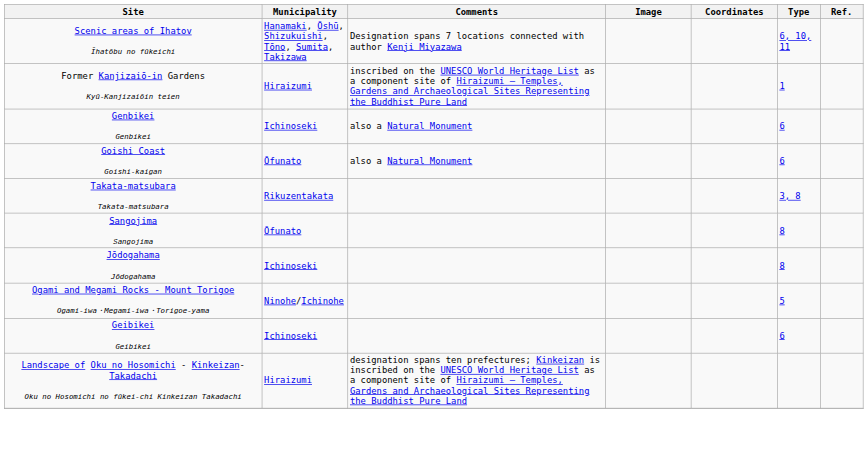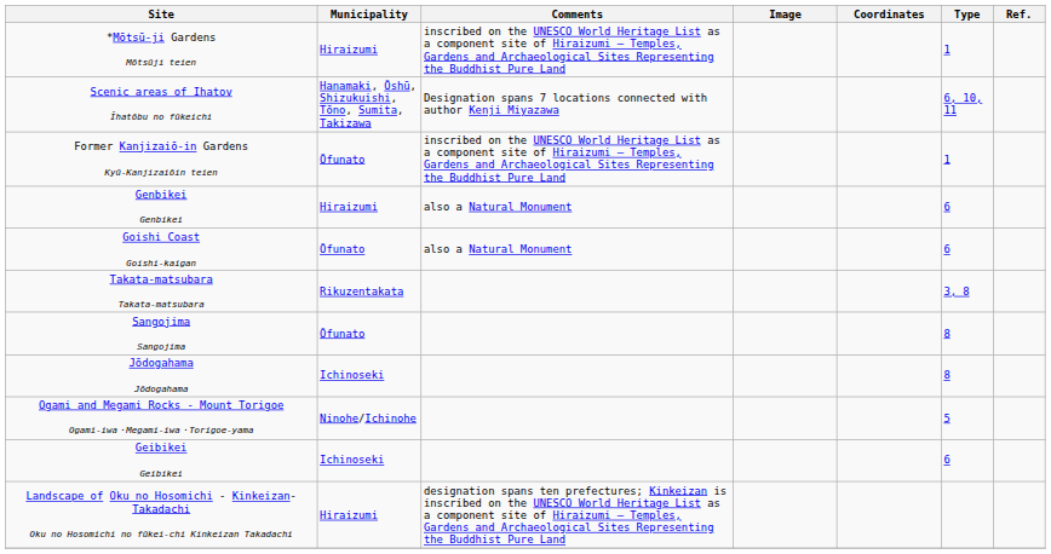+ row: *Mōtsū-ji Gardens Mōtsūji teien | Hiraizumi | inscribed on the UNESCO World Heritage List as a component site of Hiraizumi – Temples, Gardens and Archaeological Sites Representing the Buddhist Pure Land | 1
Former Kanjizaiō-in Gardens Kyū-Kanjizaiōin teien | Municipality: Hiraizumi -> Ōfunato
Genbikei Genbikei | Municipality: Ichinoseki -> Hiraizumi
